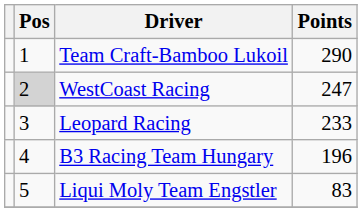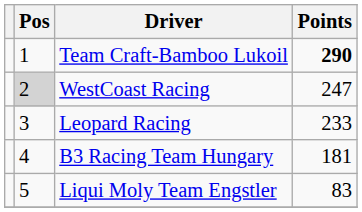Team Craft-Bamboo Lukoil | Points: normal -> bold
B3 Racing Team Hungary | Points: 196 -> 181
